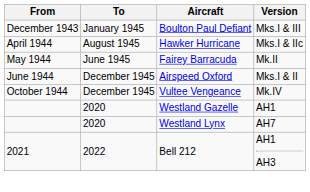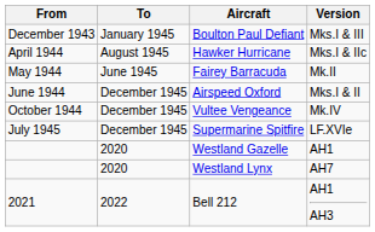+ row: July 1945 | December 1945 | Supermarine Spitfire | LF.XVIe
